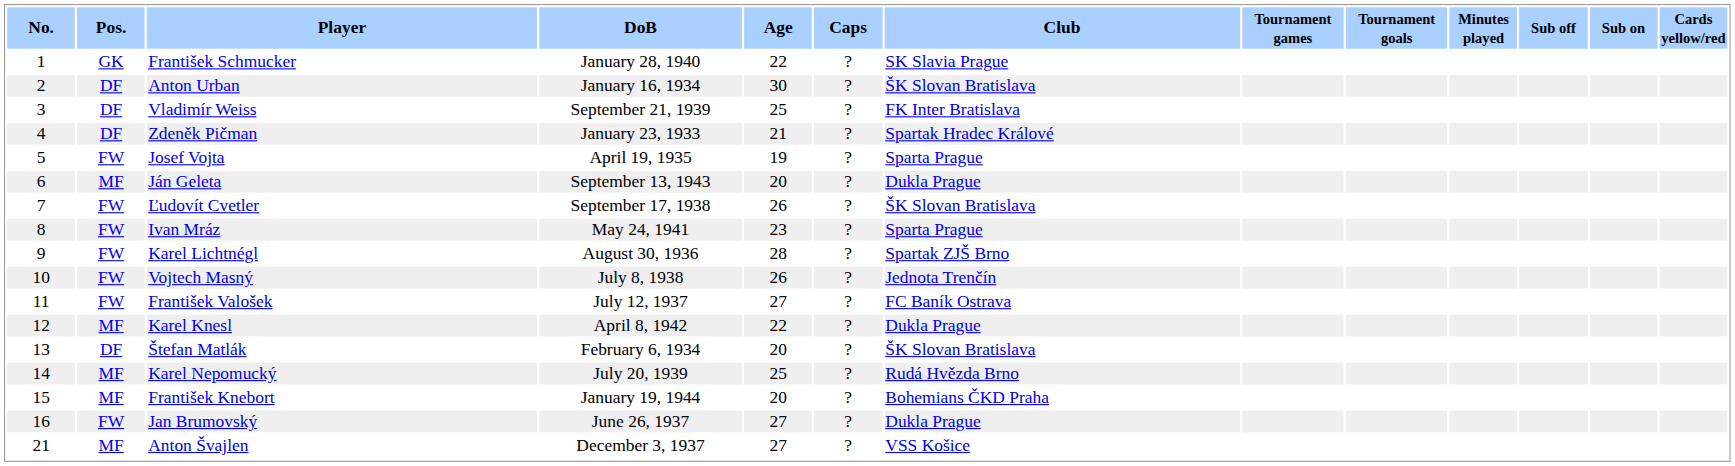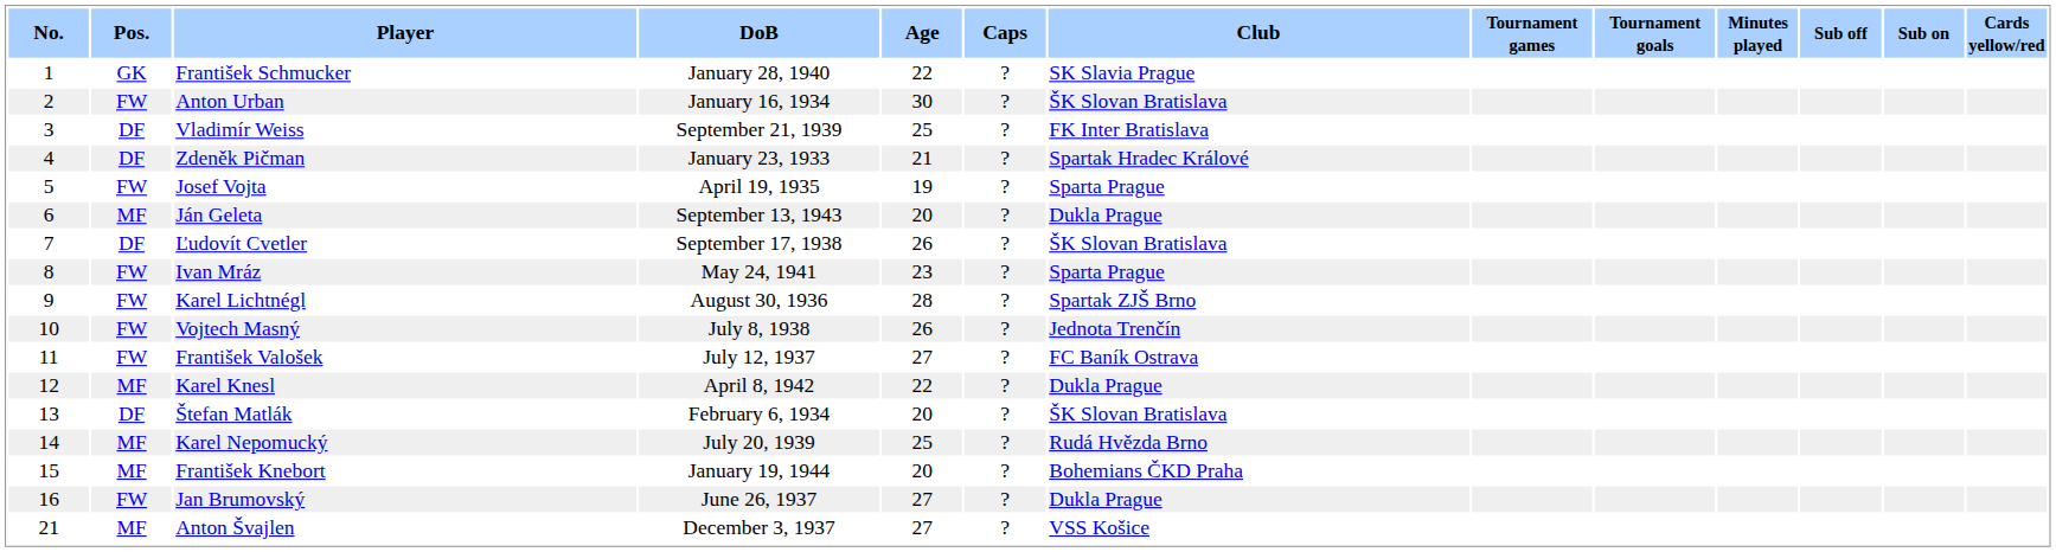Anton Urban | Pos.: DF -> FW
Ľudovít Cvetler | Pos.: FW -> DF
